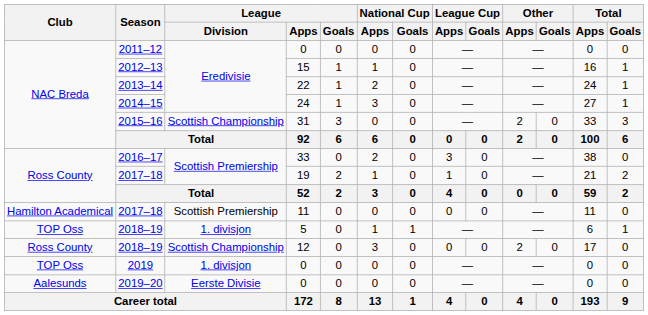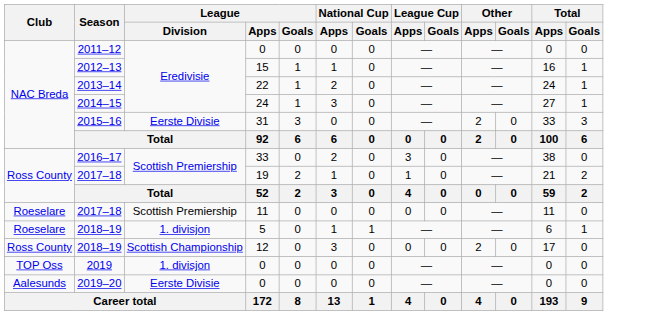2015–16 | League / Division: Scottish Championship -> Eerste Divisie
2017–18 / 11 | Club: Hamilton Academical -> Roeselare
2018–19 / 5 | Club: TOP Oss -> Roeselare
